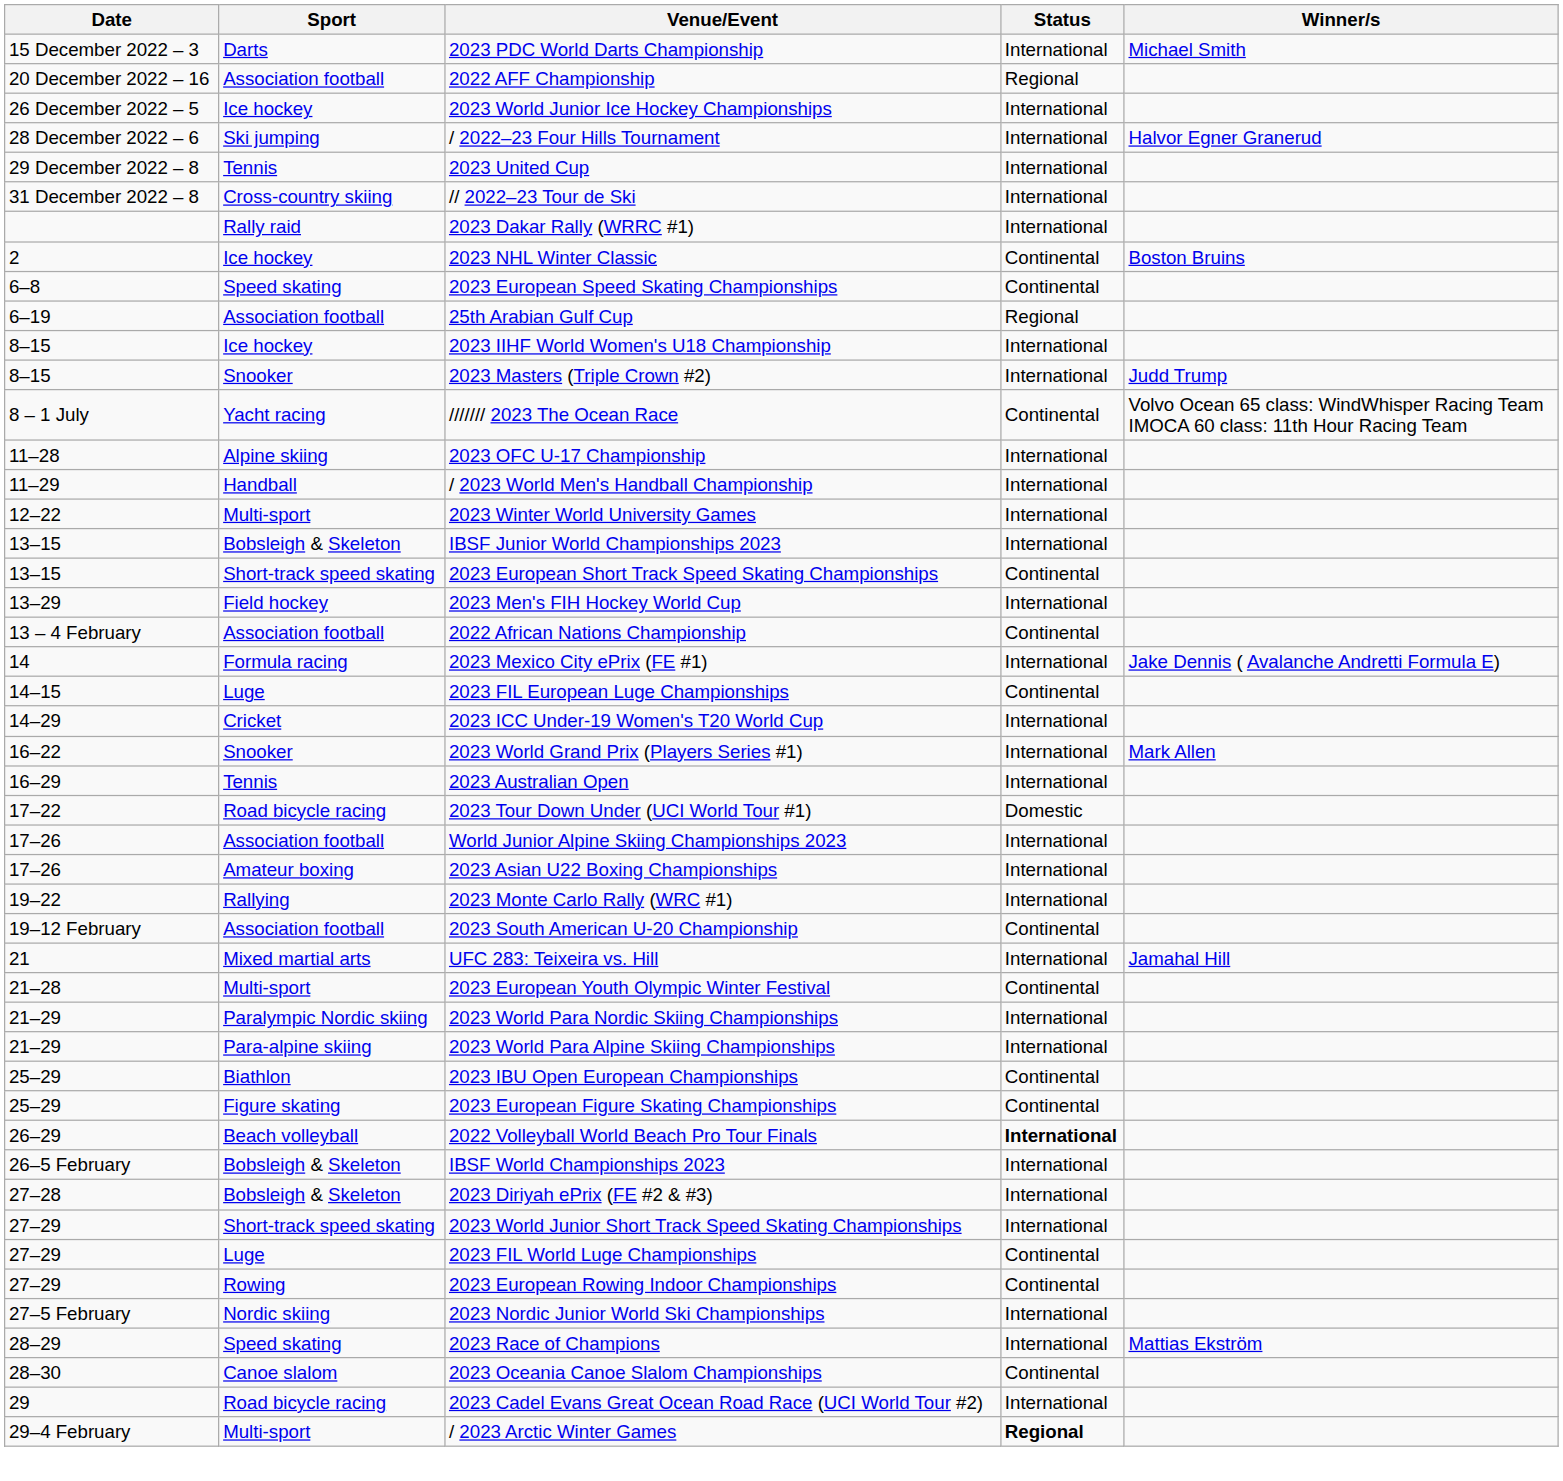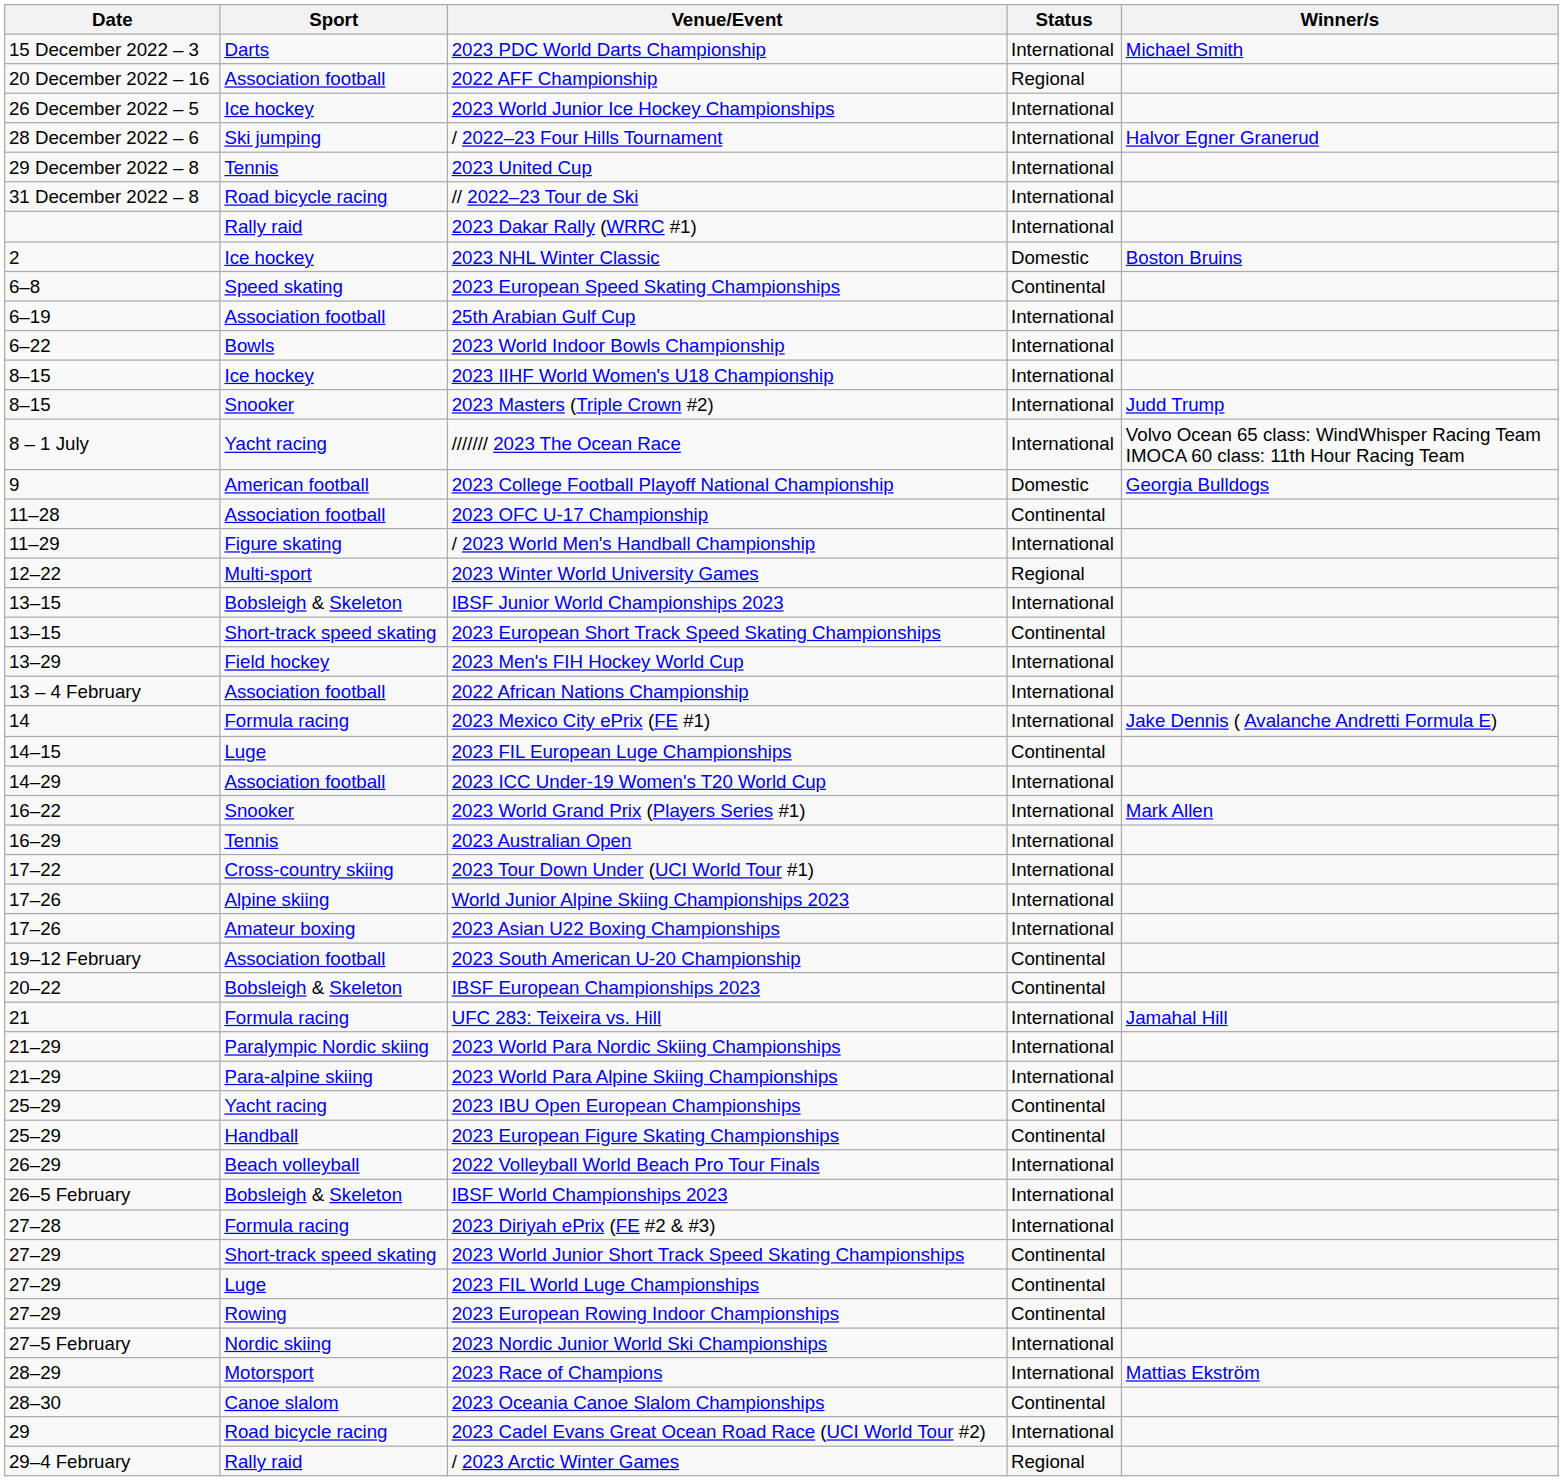// 2022–23 Tour de Ski | Sport: Cross-country skiing -> Road bicycle racing
2023 NHL Winter Classic | Status: Continental -> Domestic
25th Arabian Gulf Cup | Status: Regional -> International
+ row: 6–22 | Bowls | 2023 World Indoor Bowls Championship | International
/////// 2023 The Ocean Race | Status: Continental -> International
+ row: 9 | American football | 2023 College Football Playoff National Championship | Domestic | Georgia Bulldogs
2023 OFC U-17 Championship | Sport: Alpine skiing -> Association football
2023 OFC U-17 Championship | Status: International -> Continental
/ 2023 World Men's Handball Championship | Sport: Handball -> Figure skating
2023 Winter World University Games | Status: International -> Regional
2022 African Nations Championship | Status: Continental -> International
2023 ICC Under-19 Women's T20 World Cup | Sport: Cricket -> Association football
2023 Tour Down Under (UCI World Tour #1) | Sport: Road bicycle racing -> Cross-country skiing
2023 Tour Down Under (UCI World Tour #1) | Status: Domestic -> International
World Junior Alpine Skiing Championships 2023 | Sport: Association football -> Alpine skiing
- row: 19–22 | Rallying | 2023 Monte Carlo Rally (WRC #1) | International
+ row: 20–22 | Bobsleigh & Skeleton | IBSF European Championships 2023 | Continental
UFC 283: Teixeira vs. Hill | Sport: Mixed martial arts -> Formula racing
- row: 21–28 | Multi-sport | 2023 European Youth Olympic Winter Festival | Continental
2023 IBU Open European Championships | Sport: Biathlon -> Yacht racing
2023 European Figure Skating Championships | Sport: Figure skating -> Handball
2022 Volleyball World Beach Pro Tour Finals | Status: bold -> normal
2023 Diriyah ePrix (FE #2 & #3) | Sport: Bobsleigh & Skeleton -> Formula racing
2023 World Junior Short Track Speed Skating Championships | Status: International -> Continental
2023 Race of Champions | Sport: Speed skating -> Motorsport
/ 2023 Arctic Winter Games | Sport: Multi-sport -> Rally raid
/ 2023 Arctic Winter Games | Status: bold -> normal
